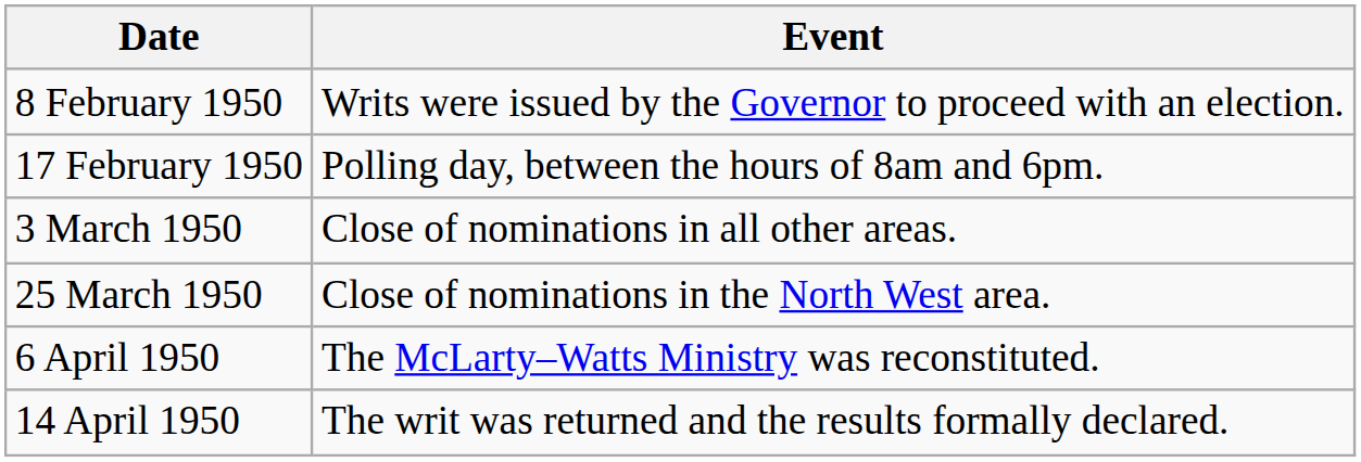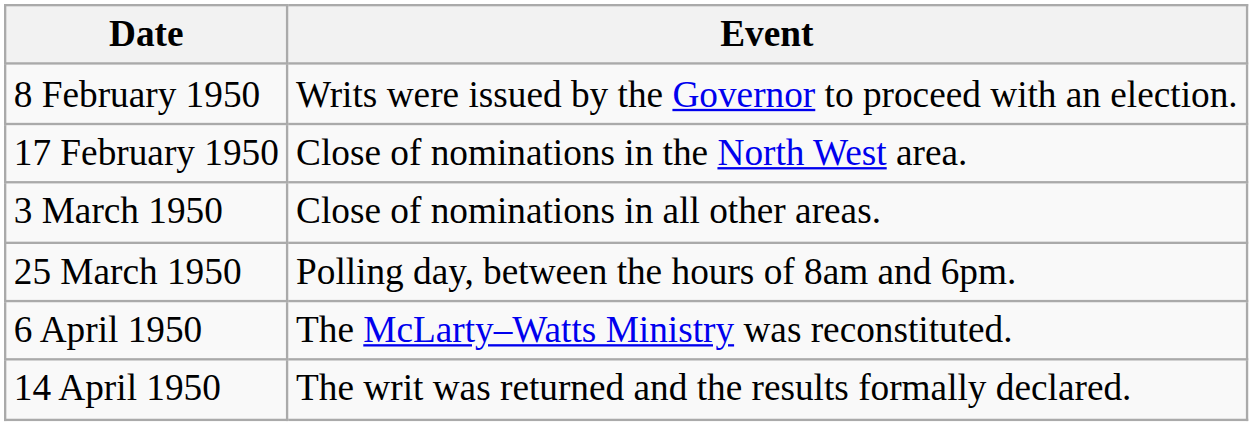17 February 1950 | Event: Polling day, between the hours of 8am and 6pm. -> Close of nominations in the North West area.
25 March 1950 | Event: Close of nominations in the North West area. -> Polling day, between the hours of 8am and 6pm.
